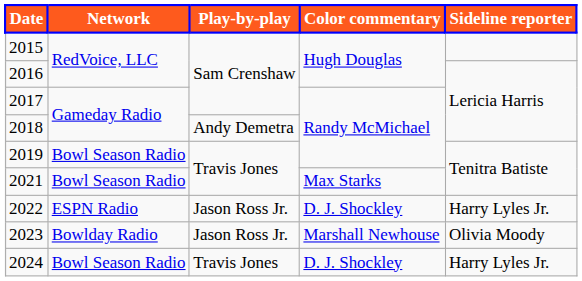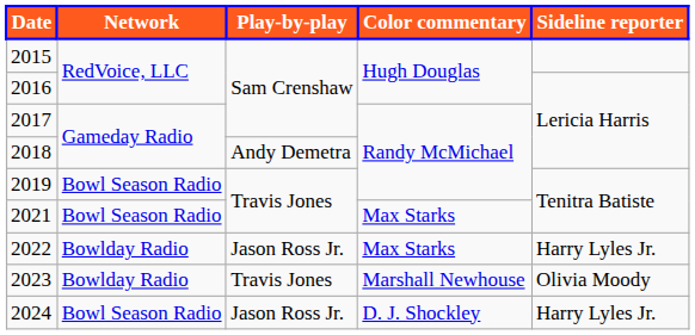2022 | Network: ESPN Radio -> Bowlday Radio
2022 | Color commentary: D. J. Shockley -> Max Starks
2023 | Play-by-play: Jason Ross Jr. -> Travis Jones
2024 | Play-by-play: Travis Jones -> Jason Ross Jr.
